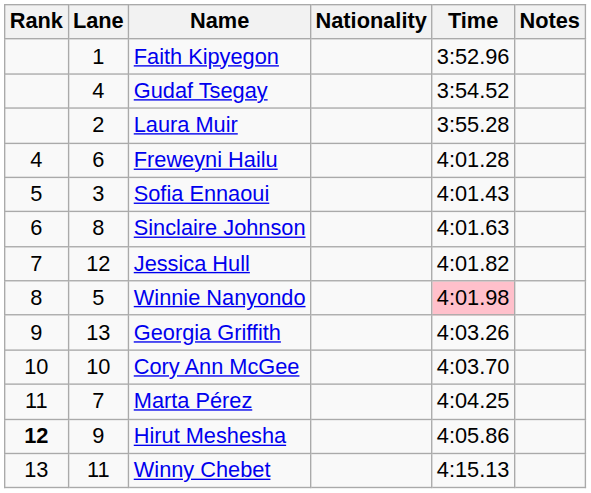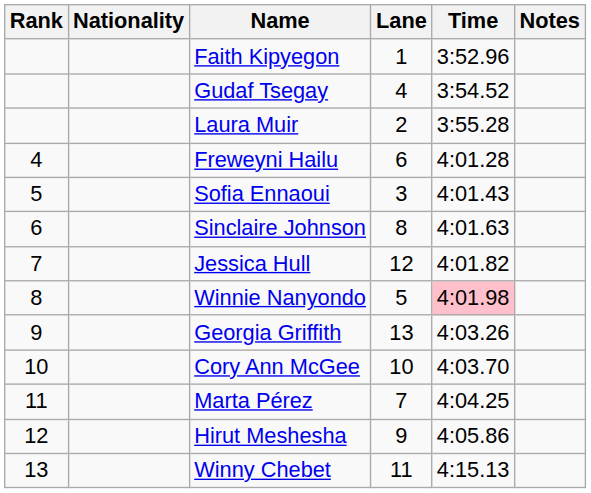columns swapped: Lane <-> Nationality
Hirut Meshesha | Rank: bold -> normal
